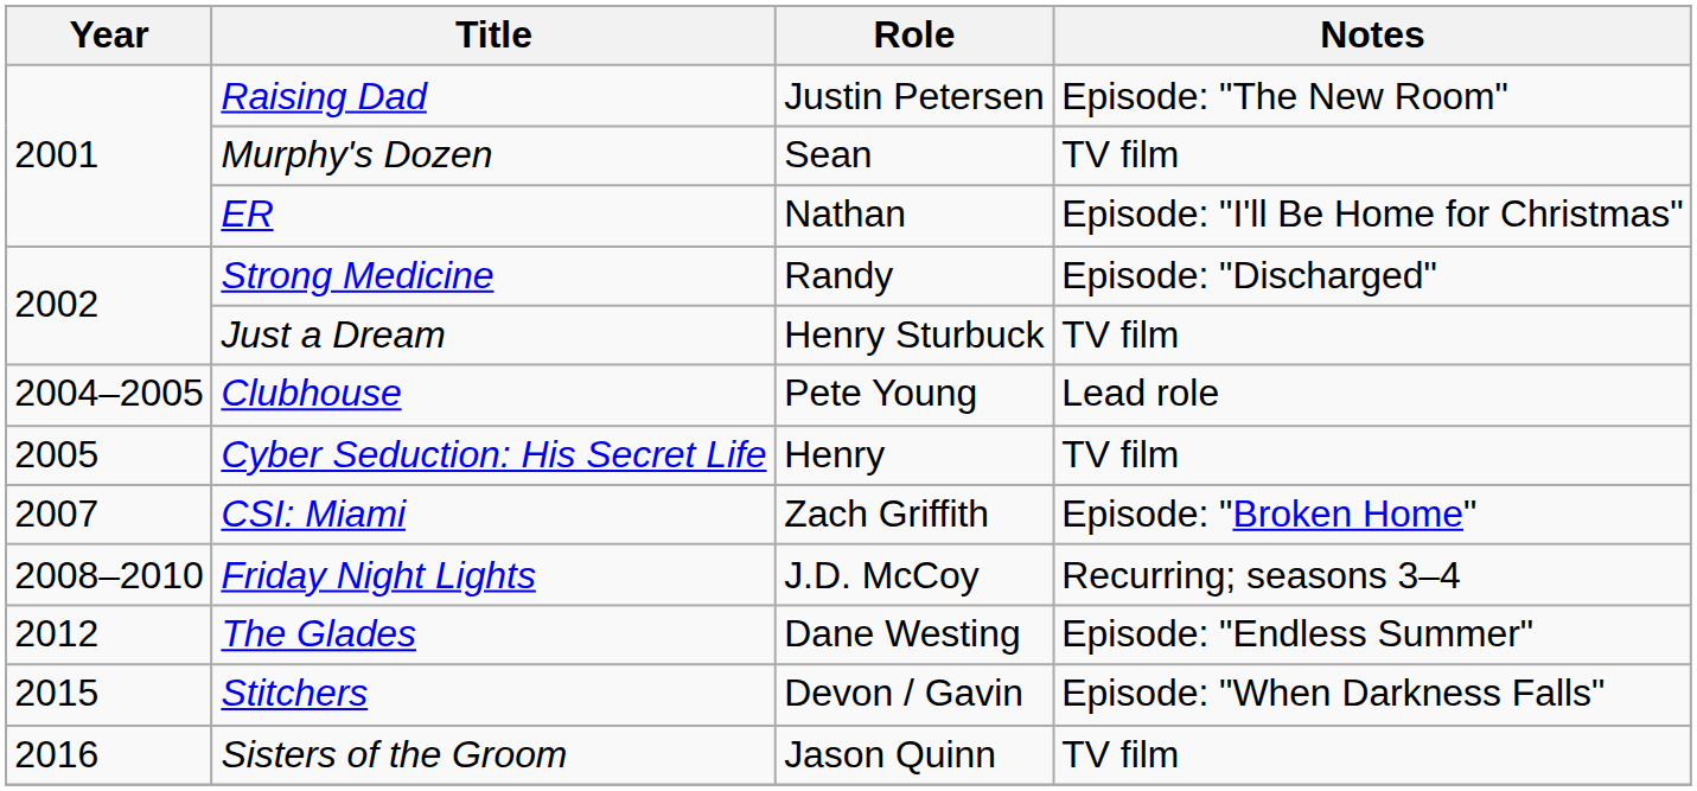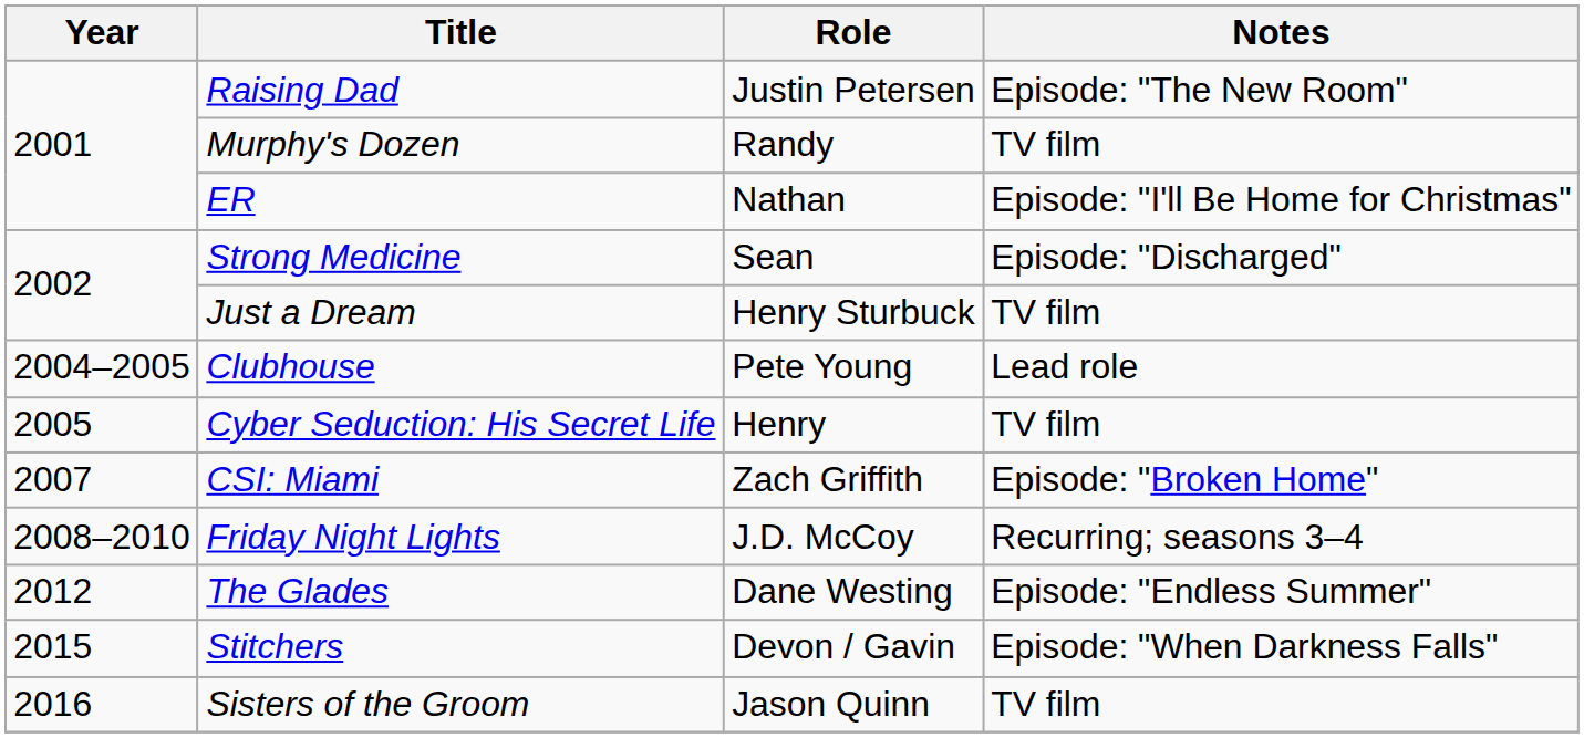Murphy's Dozen | Role: Sean -> Randy
Strong Medicine | Role: Randy -> Sean
